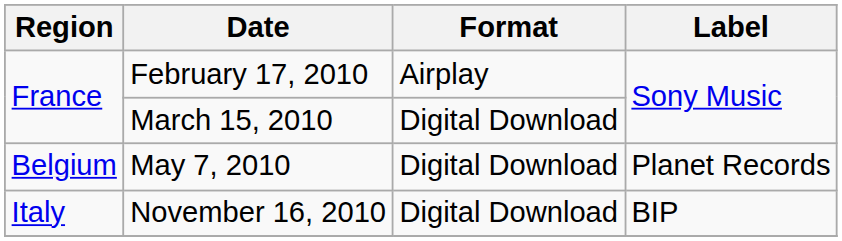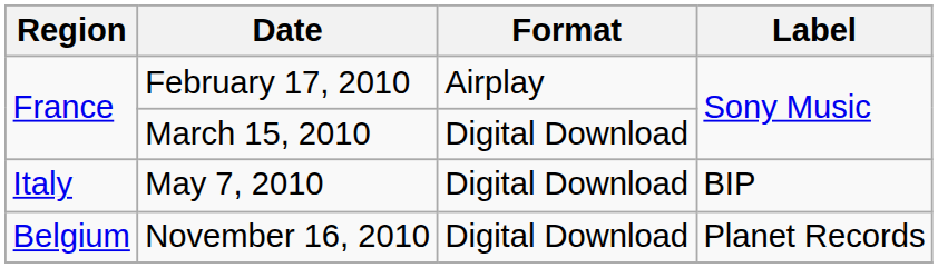May 7, 2010 | Region: Belgium -> Italy
May 7, 2010 | Label: Planet Records -> BIP
November 16, 2010 | Region: Italy -> Belgium
November 16, 2010 | Label: BIP -> Planet Records
